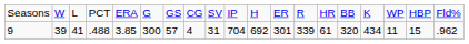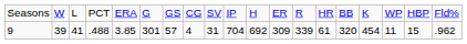9 | column 6: 300 -> 301
9 | column 12: 301 -> 309
9 | column 16: 434 -> 454
